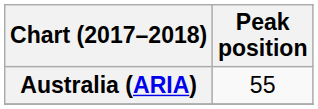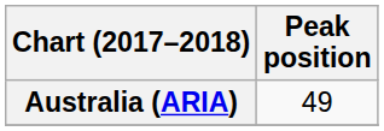Australia (ARIA) | Peak position: 55 -> 49
